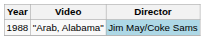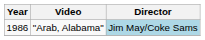"Arab, Alabama" | Year: 1988 -> 1986
